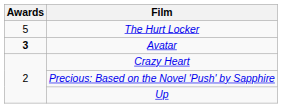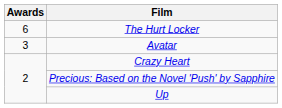The Hurt Locker | Awards: 5 -> 6
Avatar | Awards: bold -> normal
